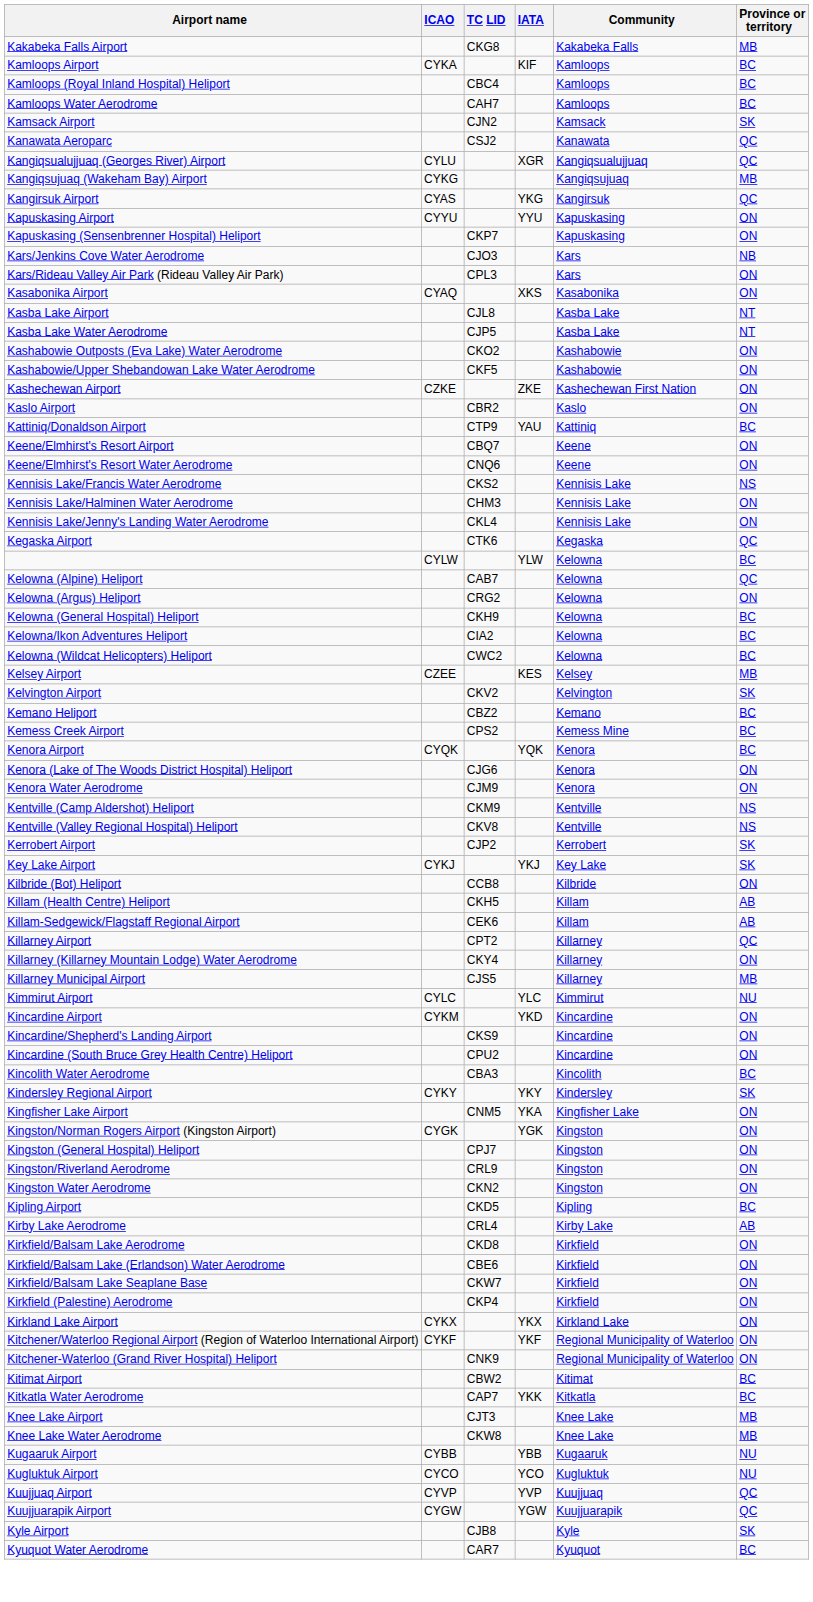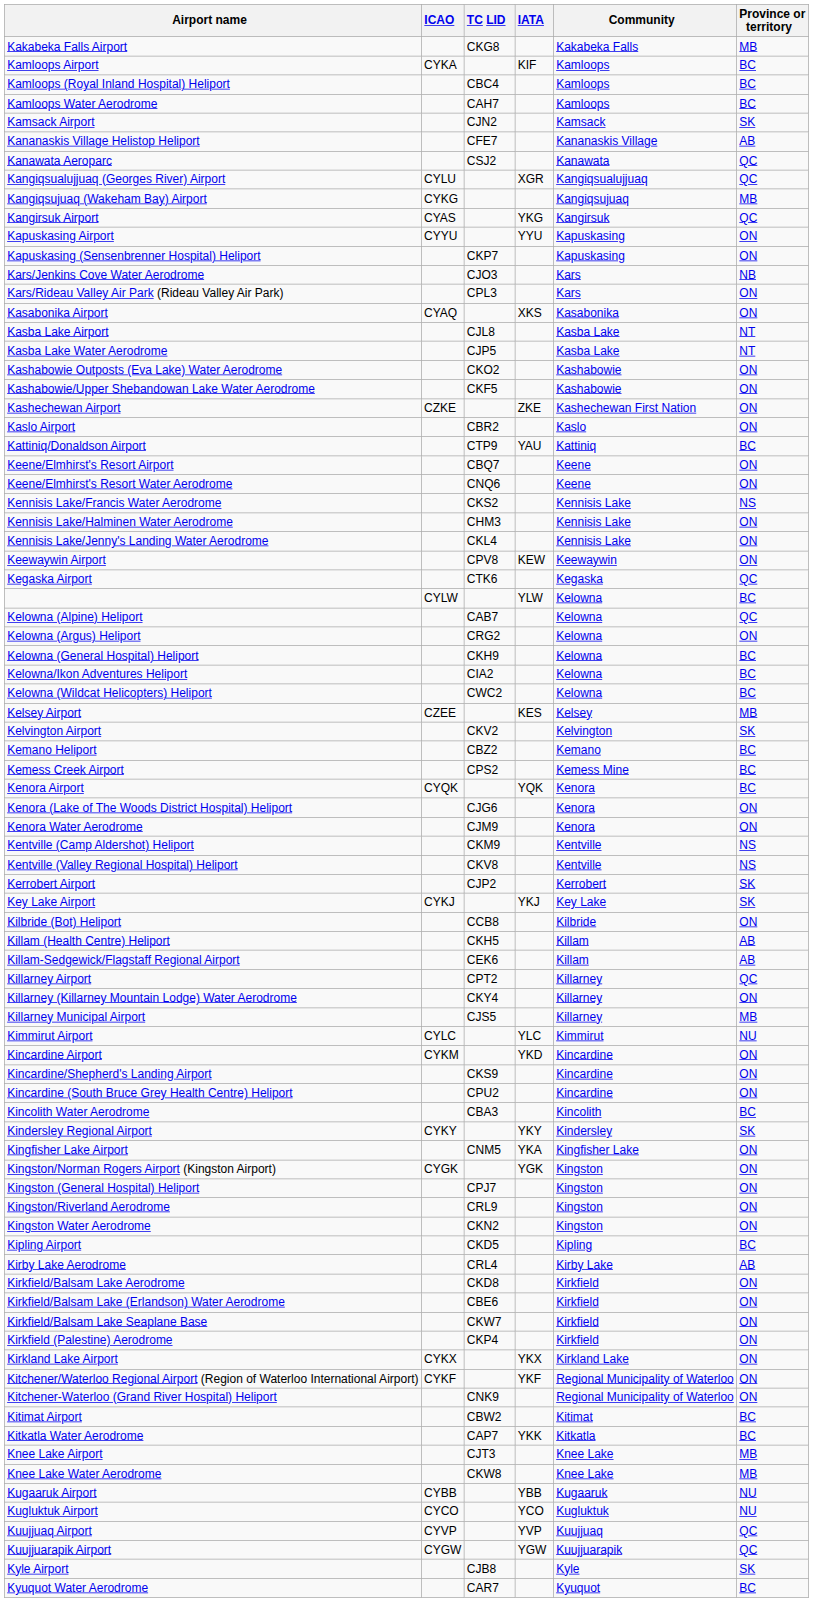+ row: Kananaskis Village Helistop Heliport | CFE7 | Kananaskis Village | AB
+ row: Keewaywin Airport | CPV8 | KEW | Keewaywin | ON
